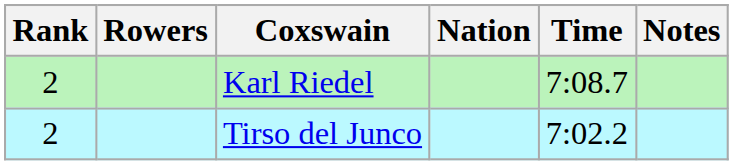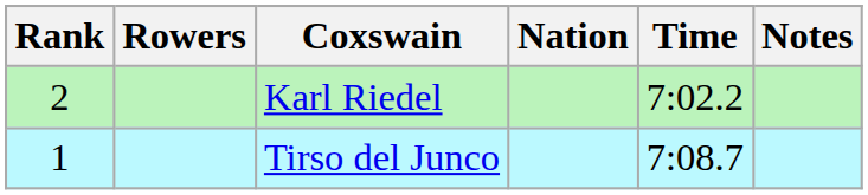Karl Riedel | Time: 7:08.7 -> 7:02.2
Tirso del Junco | Rank: 2 -> 1
Tirso del Junco | Time: 7:02.2 -> 7:08.7
